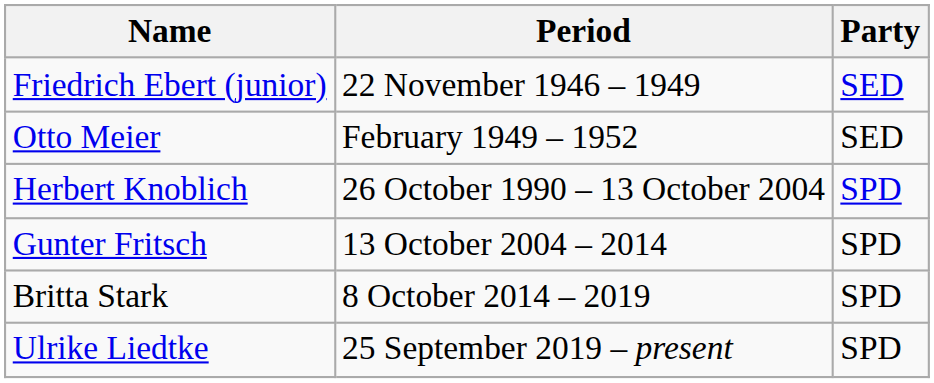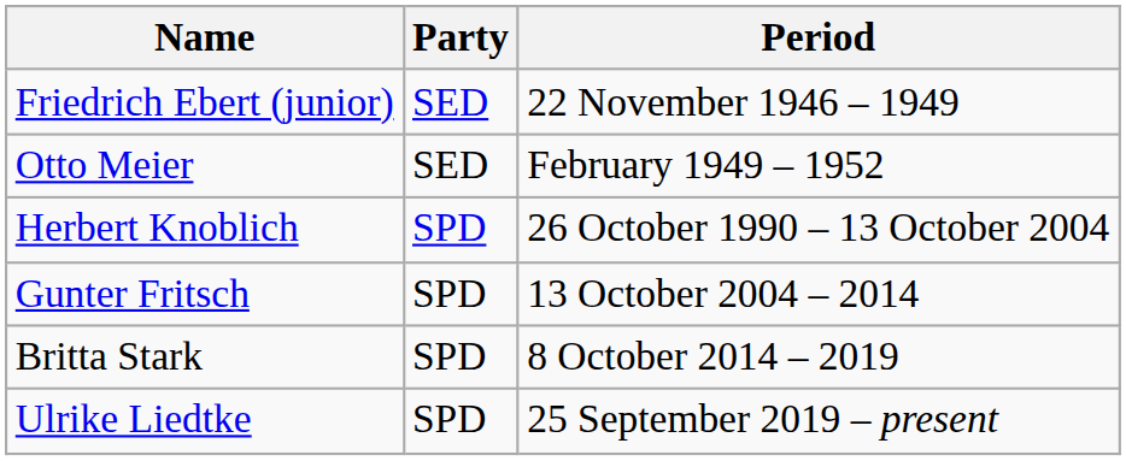columns swapped: Period <-> Party
